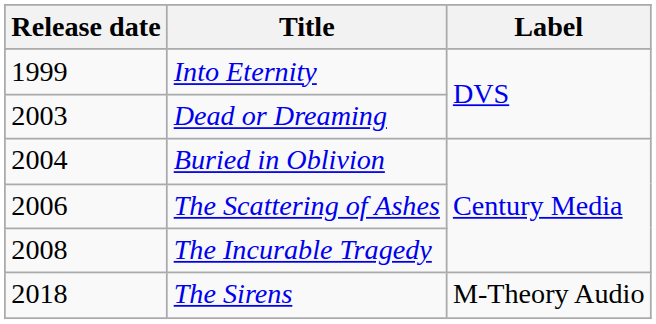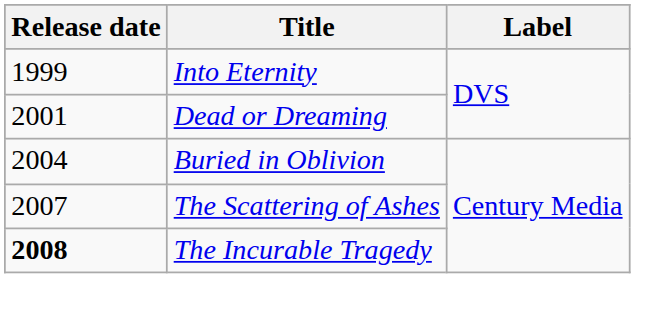Dead or Dreaming | Release date: 2003 -> 2001
The Scattering of Ashes | Release date: 2006 -> 2007
The Incurable Tragedy | Release date: normal -> bold
- row: 2018 | The Sirens | M-Theory Audio
